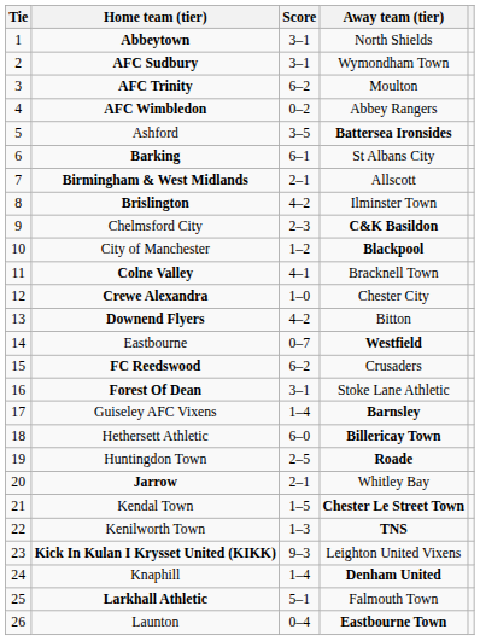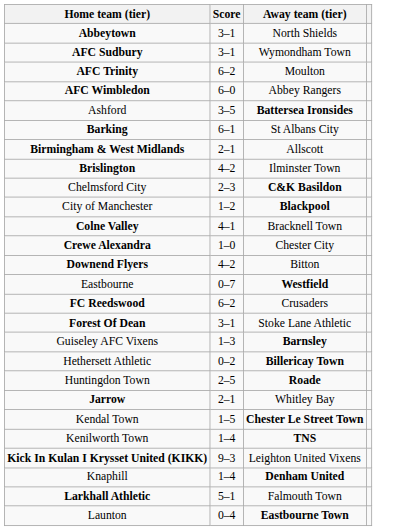- column: Tie | 1 | 2 | 3 | 4 | 5 | 6 | 7 | 8 | 9 | 10 | 11 | 12 | 13 | 14 | 15 | 16 | 17 | 18 | 19 | 20 | 21 | 22 | 23 | 24 | 25 | 26
AFC Wimbledon | Score: 0–2 -> 6–0
Guiseley AFC Vixens | Score: 1–4 -> 1–3
Hethersett Athletic | Score: 6–0 -> 0–2
Kenilworth Town | Score: 1–3 -> 1–4
